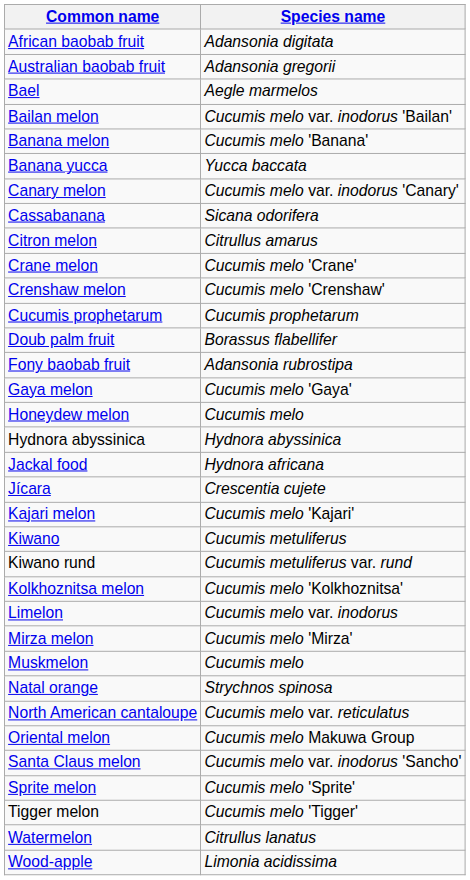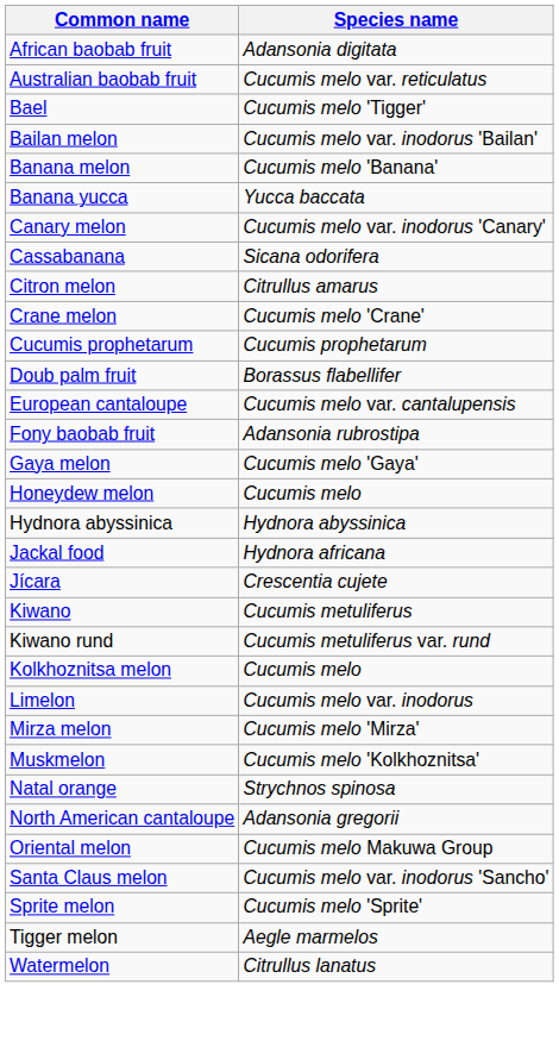Australian baobab fruit | Species name: Adansonia gregorii -> Cucumis melo var. reticulatus
Bael | Species name: Aegle marmelos -> Cucumis melo 'Tigger'
- row: Crenshaw melon | Cucumis melo 'Crenshaw'
+ row: European cantaloupe | Cucumis melo var. cantalupensis
- row: Kajari melon | Cucumis melo 'Kajari'
Kolkhoznitsa melon | Species name: Cucumis melo 'Kolkhoznitsa' -> Cucumis melo
Muskmelon | Species name: Cucumis melo -> Cucumis melo 'Kolkhoznitsa'
North American cantaloupe | Species name: Cucumis melo var. reticulatus -> Adansonia gregorii
Tigger melon | Species name: Cucumis melo 'Tigger' -> Aegle marmelos
- row: Wood-apple | Limonia acidissima
